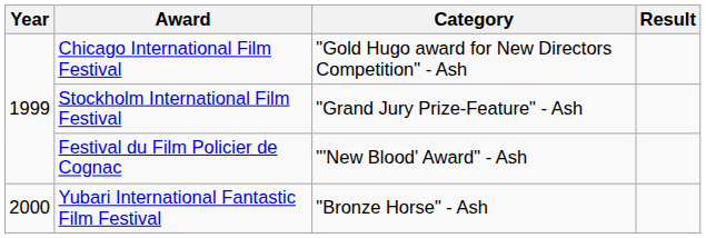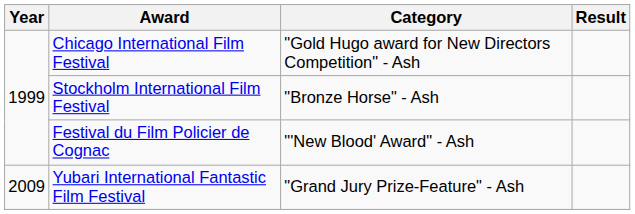Stockholm International Film Festival | Category: "Grand Jury Prize-Feature" - Ash -> "Bronze Horse" - Ash
Yubari International Fantastic Film Festival | Year: 2000 -> 2009
Yubari International Fantastic Film Festival | Category: "Bronze Horse" - Ash -> "Grand Jury Prize-Feature" - Ash
